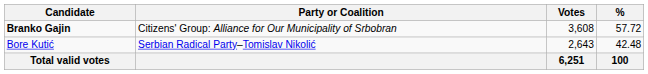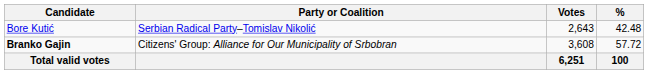rows swapped: Branko Gajin <-> Bore Kutić
